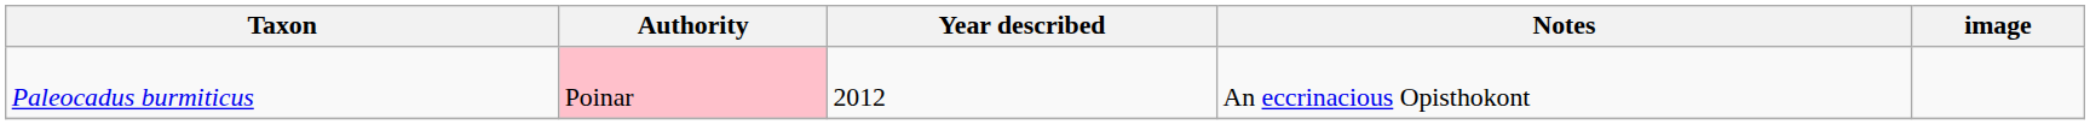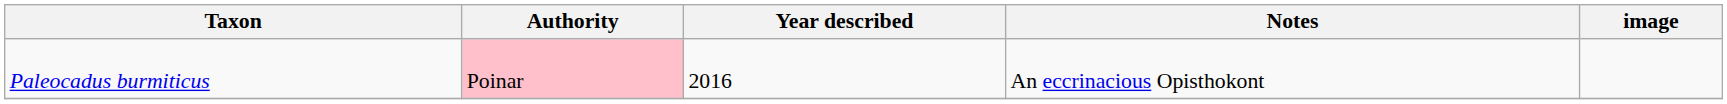Paleocadus burmiticus | Year described: 2012 -> 2016
